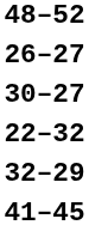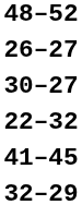rows swapped: 41–45 <-> 32–29
